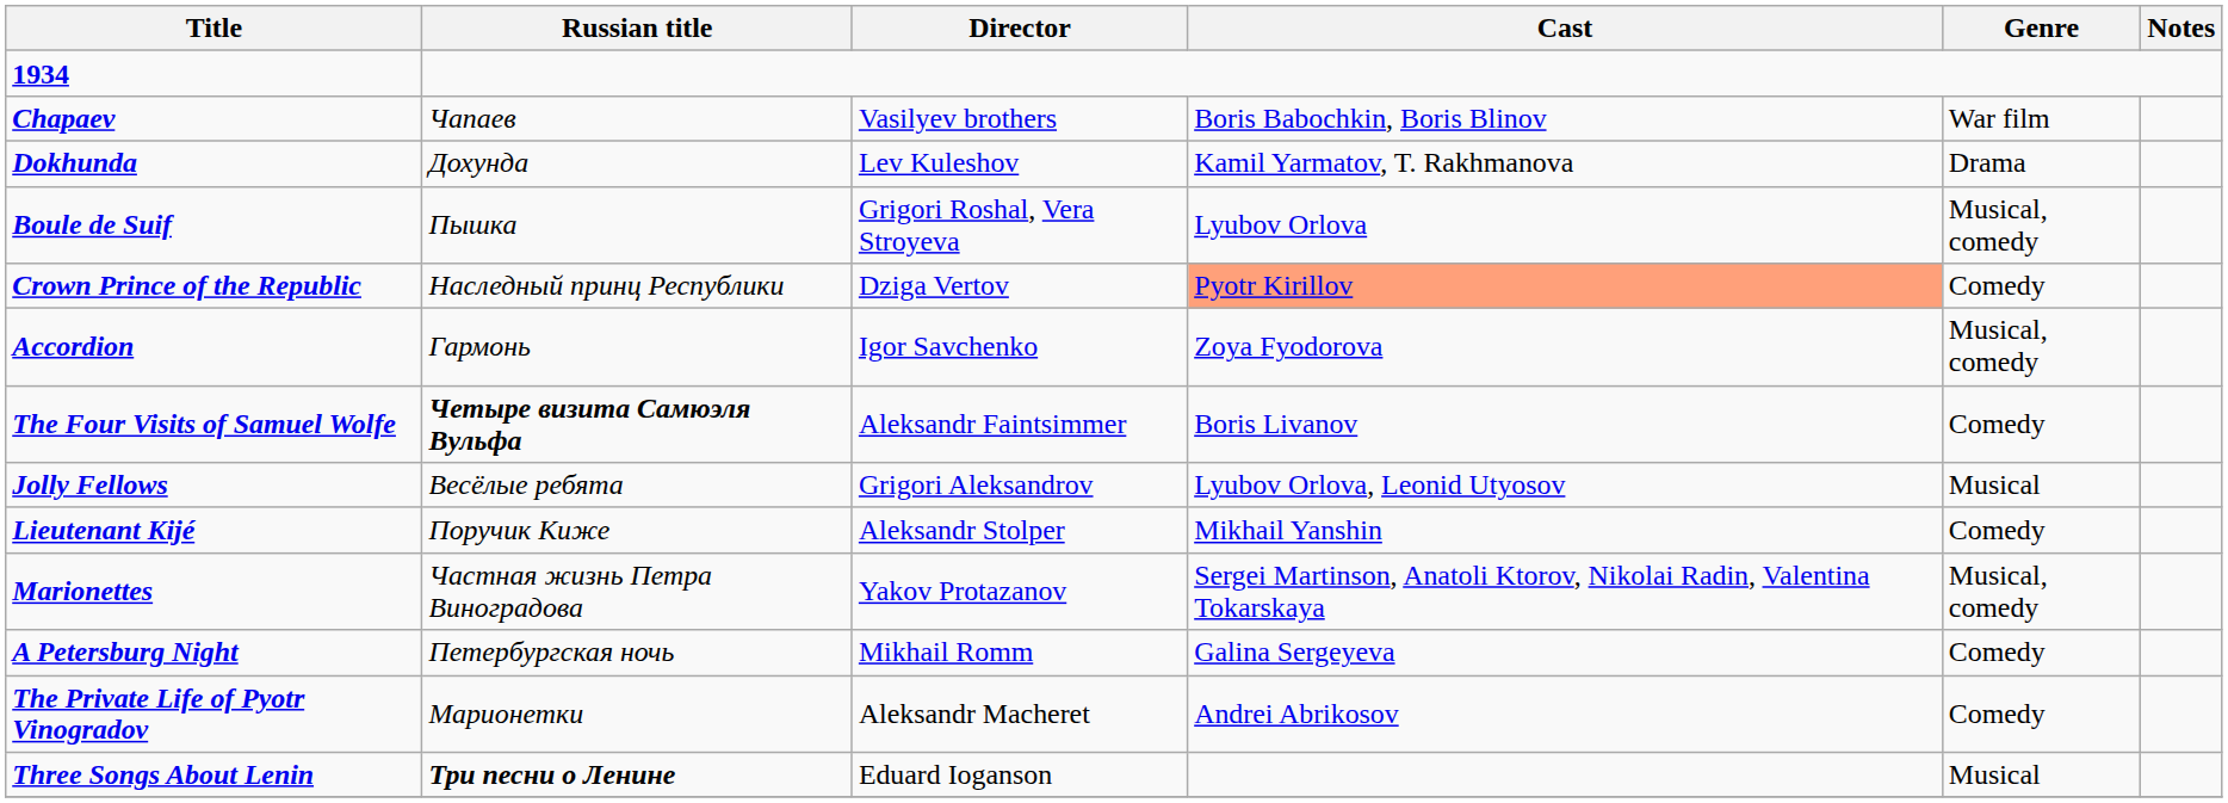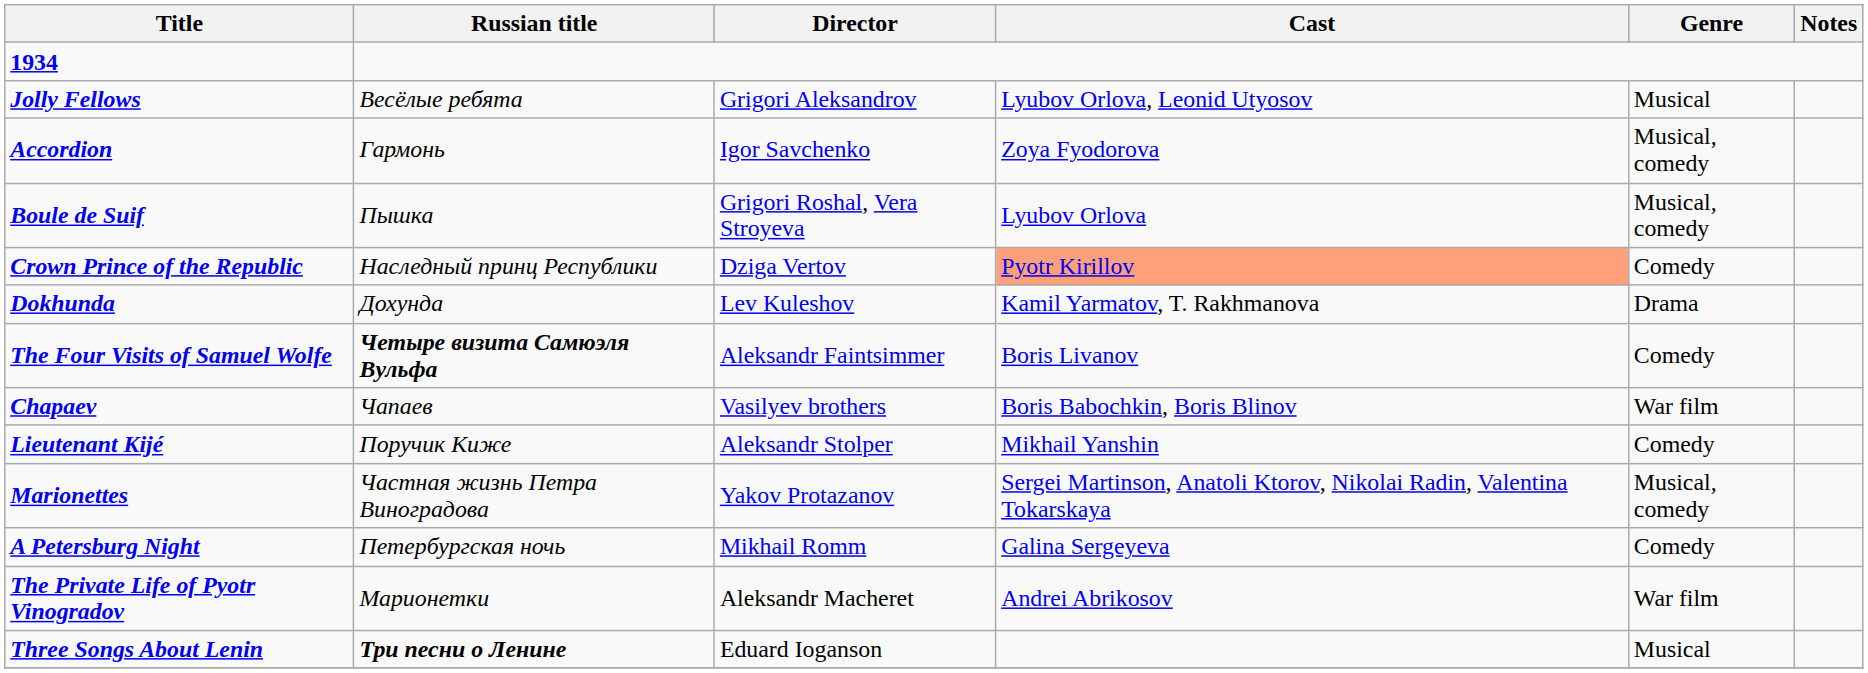rows swapped: Chapaev <-> Jolly Fellows
rows swapped: Accordion <-> Dokhunda
The Private Life of Pyotr Vinogradov | Genre: Comedy -> War film
